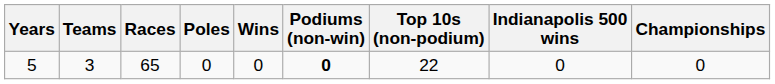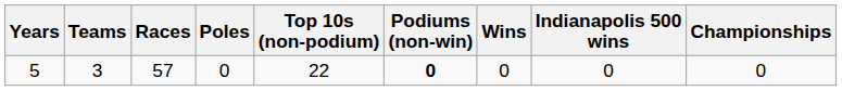columns swapped: Wins <-> Top 10s (non-podium)
5 | Races: 65 -> 57
